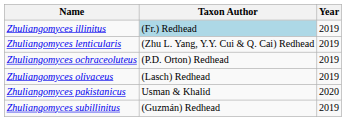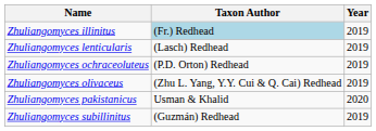Zhuliangomyces lenticularis | Taxon Author: (Zhu L. Yang, Y.Y. Cui & Q. Cai) Redhead -> (Lasch) Redhead
Zhuliangomyces olivaceus | Taxon Author: (Lasch) Redhead -> (Zhu L. Yang, Y.Y. Cui & Q. Cai) Redhead
